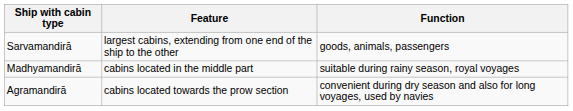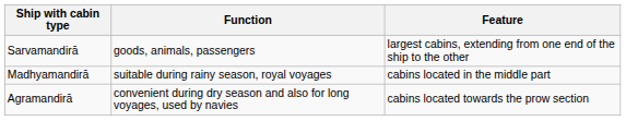columns swapped: Feature <-> Function
